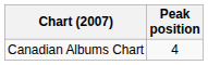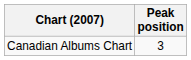Canadian Albums Chart | Peak position: 4 -> 3
